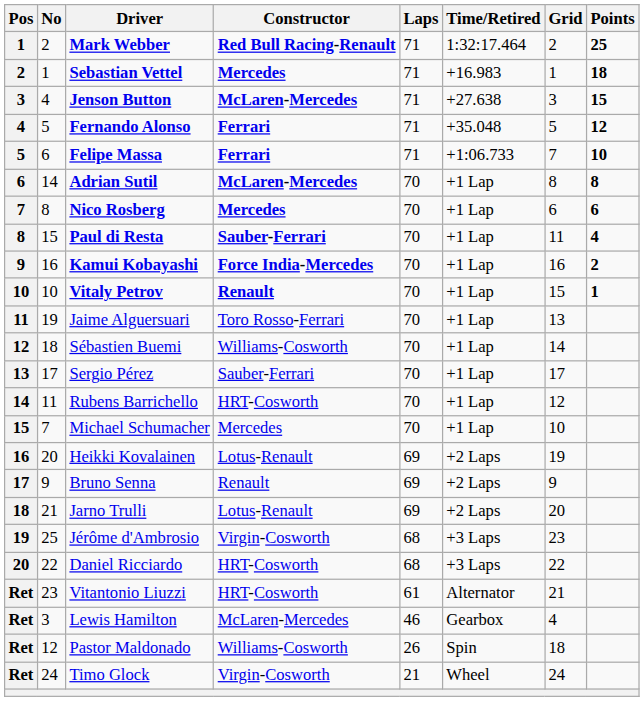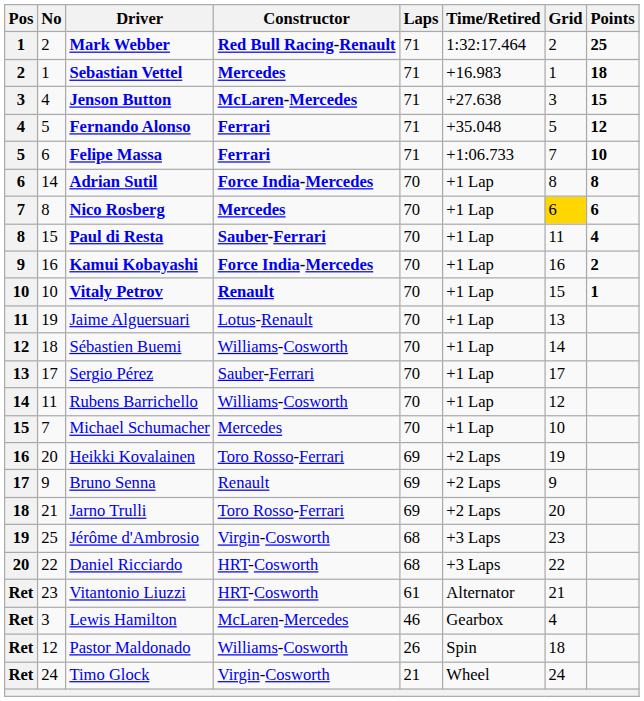Adrian Sutil | Constructor: McLaren-Mercedes -> Force India-Mercedes
Nico Rosberg | Grid: no background -> gold background
Jaime Alguersuari | Constructor: Toro Rosso-Ferrari -> Lotus-Renault
Rubens Barrichello | Constructor: HRT-Cosworth -> Williams-Cosworth
Heikki Kovalainen | Constructor: Lotus-Renault -> Toro Rosso-Ferrari
Jarno Trulli | Constructor: Lotus-Renault -> Toro Rosso-Ferrari
